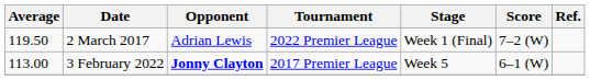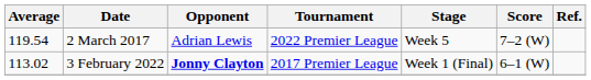2 March 2017 | Average: 119.50 -> 119.54
2 March 2017 | Stage: Week 1 (Final) -> Week 5
3 February 2022 | Average: 113.00 -> 113.02
3 February 2022 | Stage: Week 5 -> Week 1 (Final)
